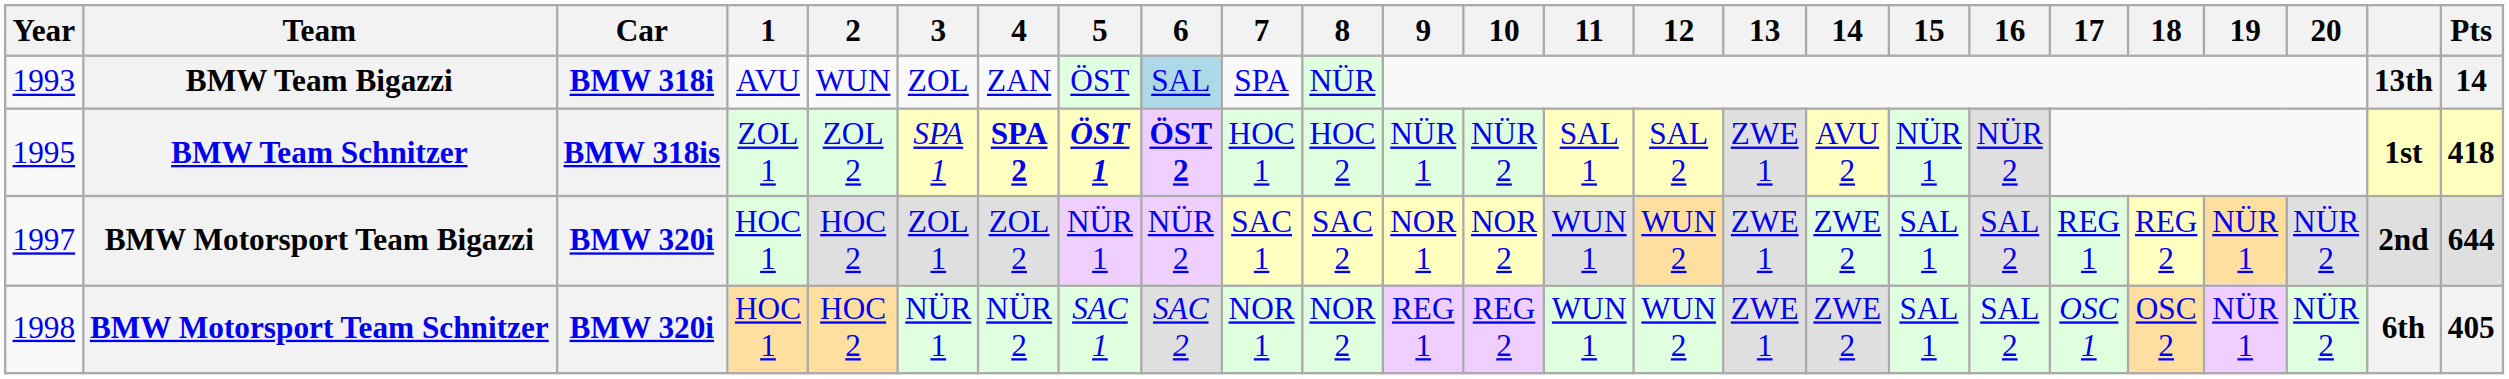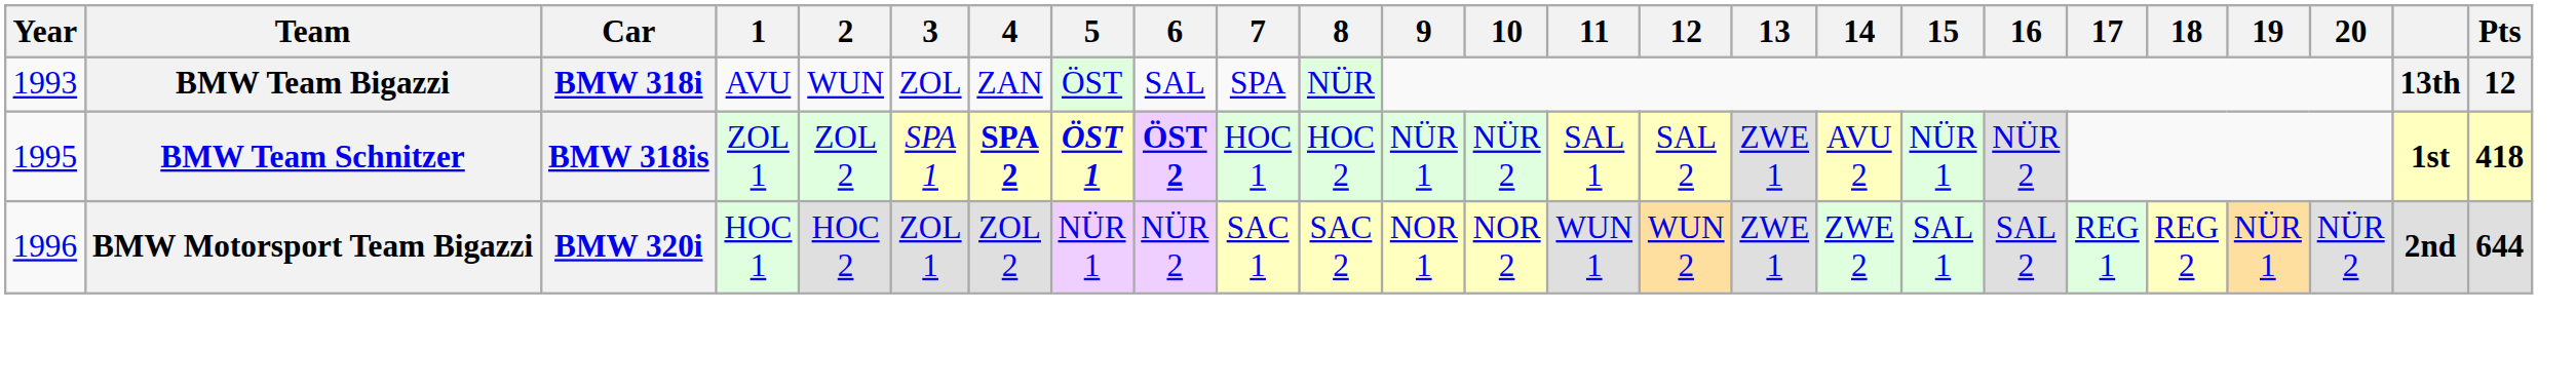BMW Team Bigazzi | 6: lightblue background -> no background
BMW Team Bigazzi | Pts: 14 -> 12
BMW Motorsport Team Bigazzi | Year: 1997 -> 1996
- row: 1998 | BMW Motorsport Team Schnitzer | BMW 320i | HOC 1 | HOC 2 | NÜR 1 | NÜR 2 | SAC 1 | SAC 2 | NOR 1 | NOR 2 | REG 1 | REG 2 | WUN 1 | WUN 2 | ZWE 1 | ZWE 2 | SAL 1 | SAL 2 | OSC 1 | OSC 2 | NÜR 1 | NÜR 2 | 6th | 405
